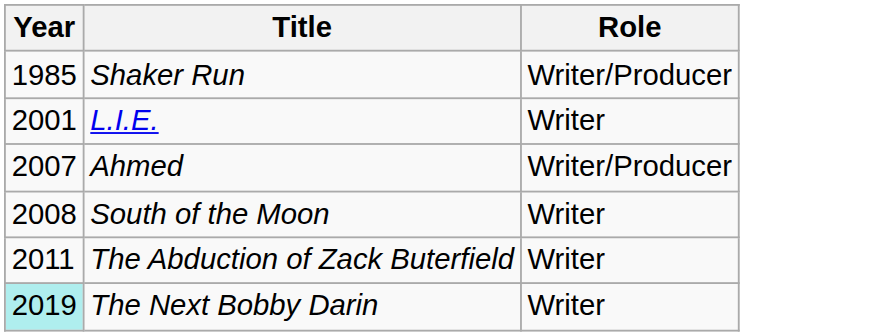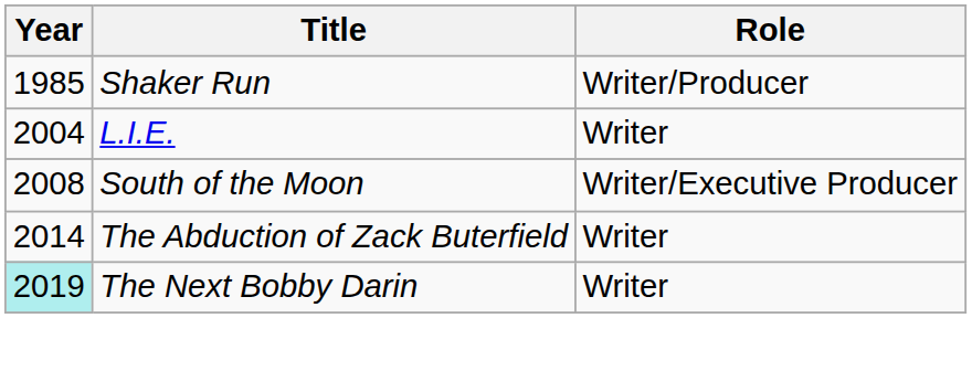L.I.E. | Year: 2001 -> 2004
- row: 2007 | Ahmed | Writer/Producer
South of the Moon | Role: Writer -> Writer/Executive Producer
The Abduction of Zack Buterfield | Year: 2011 -> 2014
